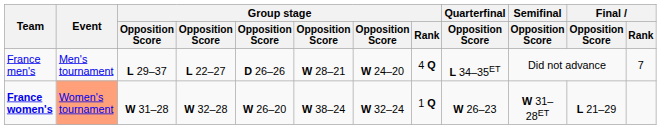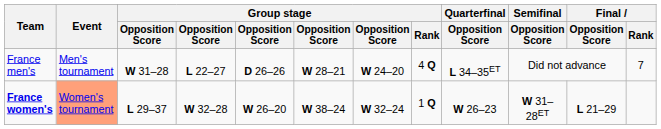France men's | column 3: L 29–37 -> W 31–28
France women's | column 3: W 31–28 -> L 29–37
